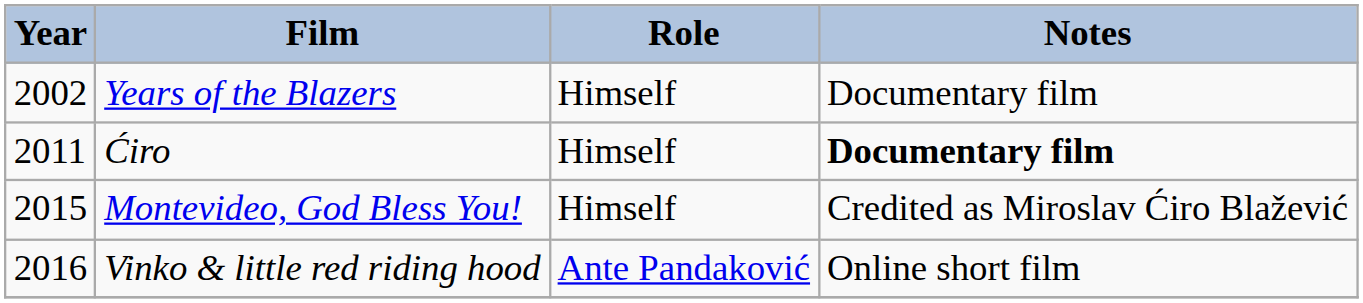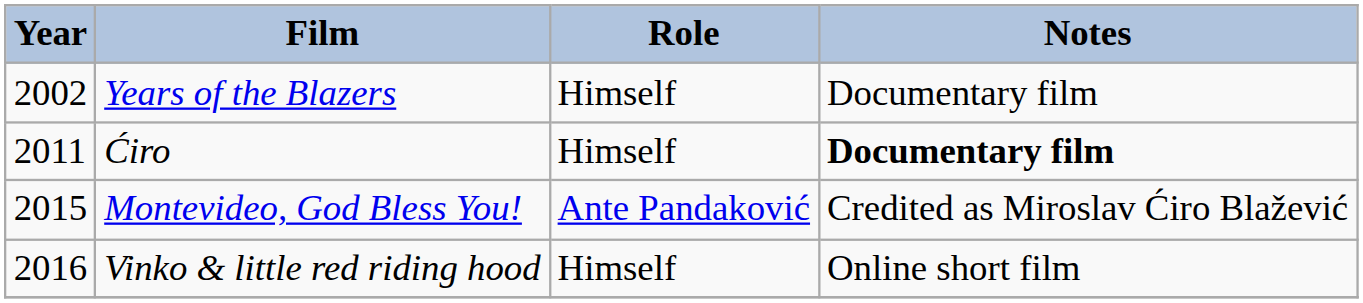Montevideo, God Bless You! | Role: Himself -> Ante Pandaković
Vinko & little red riding hood | Role: Ante Pandaković -> Himself
